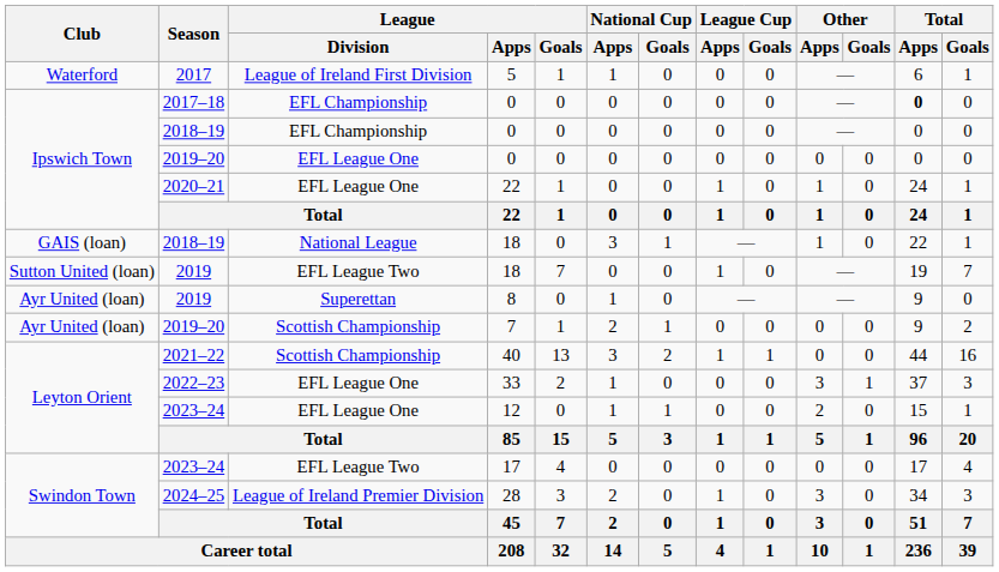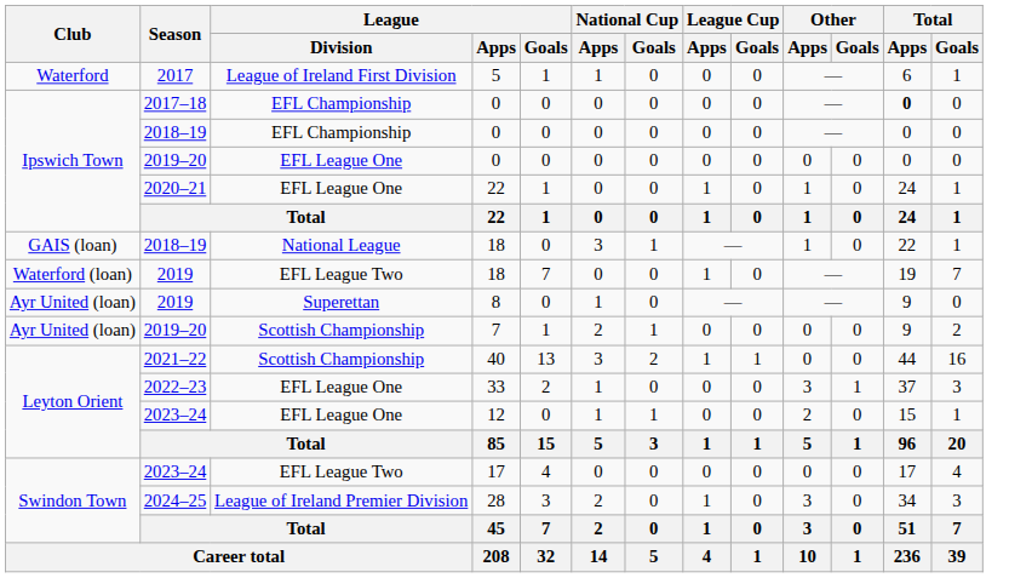2019 / 18 | Club: Sutton United (loan) -> Waterford (loan)
